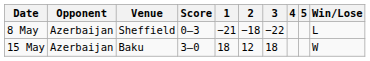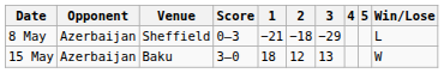8 May | 3: −22 -> −29
15 May | 3: 18 -> 13
